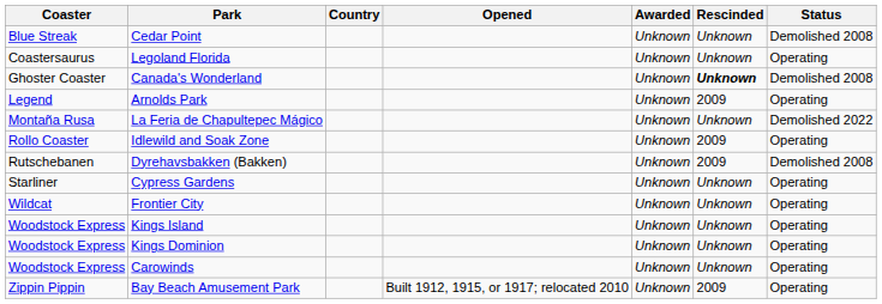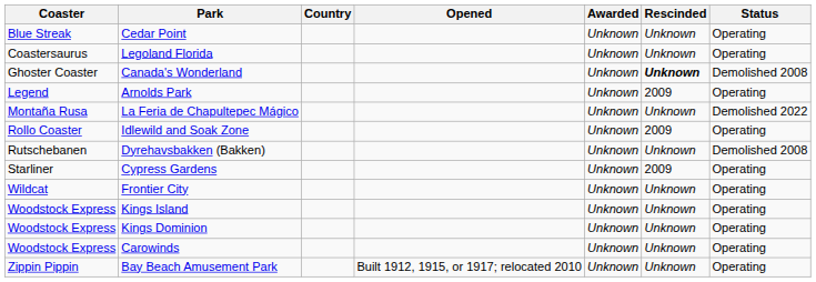Cedar Point | Status: Demolished 2008 -> Operating
Dyrehavsbakken (Bakken) | Rescinded: 2009 -> Unknown
Cypress Gardens | Rescinded: Unknown -> 2009
Bay Beach Amusement Park | Rescinded: 2009 -> Unknown
